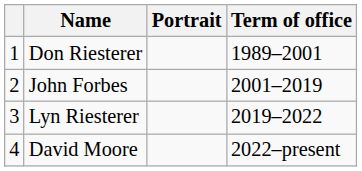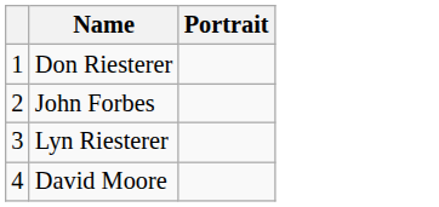- column: Term of office | 1989–2001 | 2001–2019 | 2019–2022 | 2022–present
